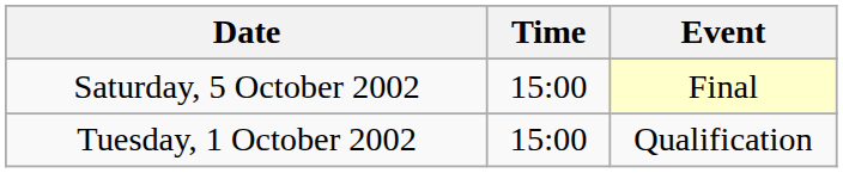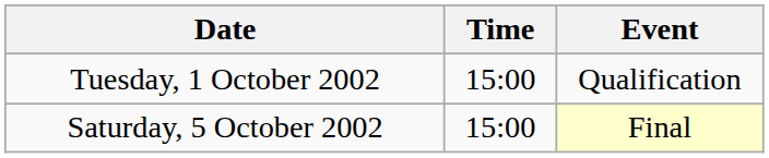rows swapped: Tuesday, 1 October 2002 <-> Saturday, 5 October 2002
